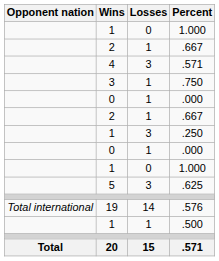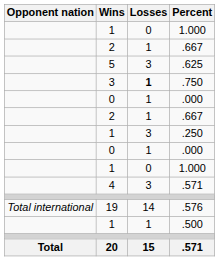rows swapped: .625 <-> 4 / .571
.750 | Losses: normal -> bold
